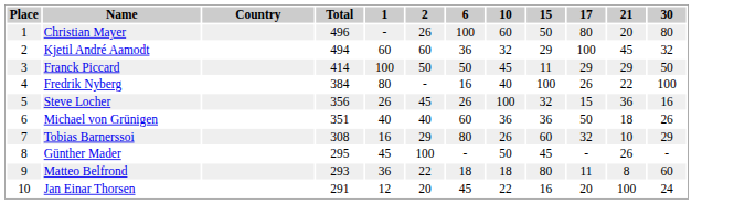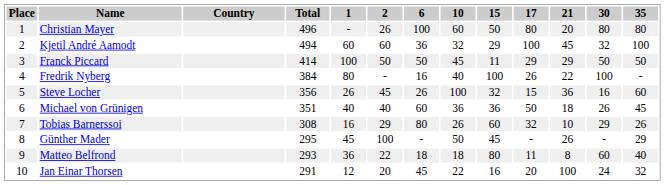+ column: 35 | 80 | 100 | 50 | - | 60 | 45 | 26 | 29 | 40 | 32
